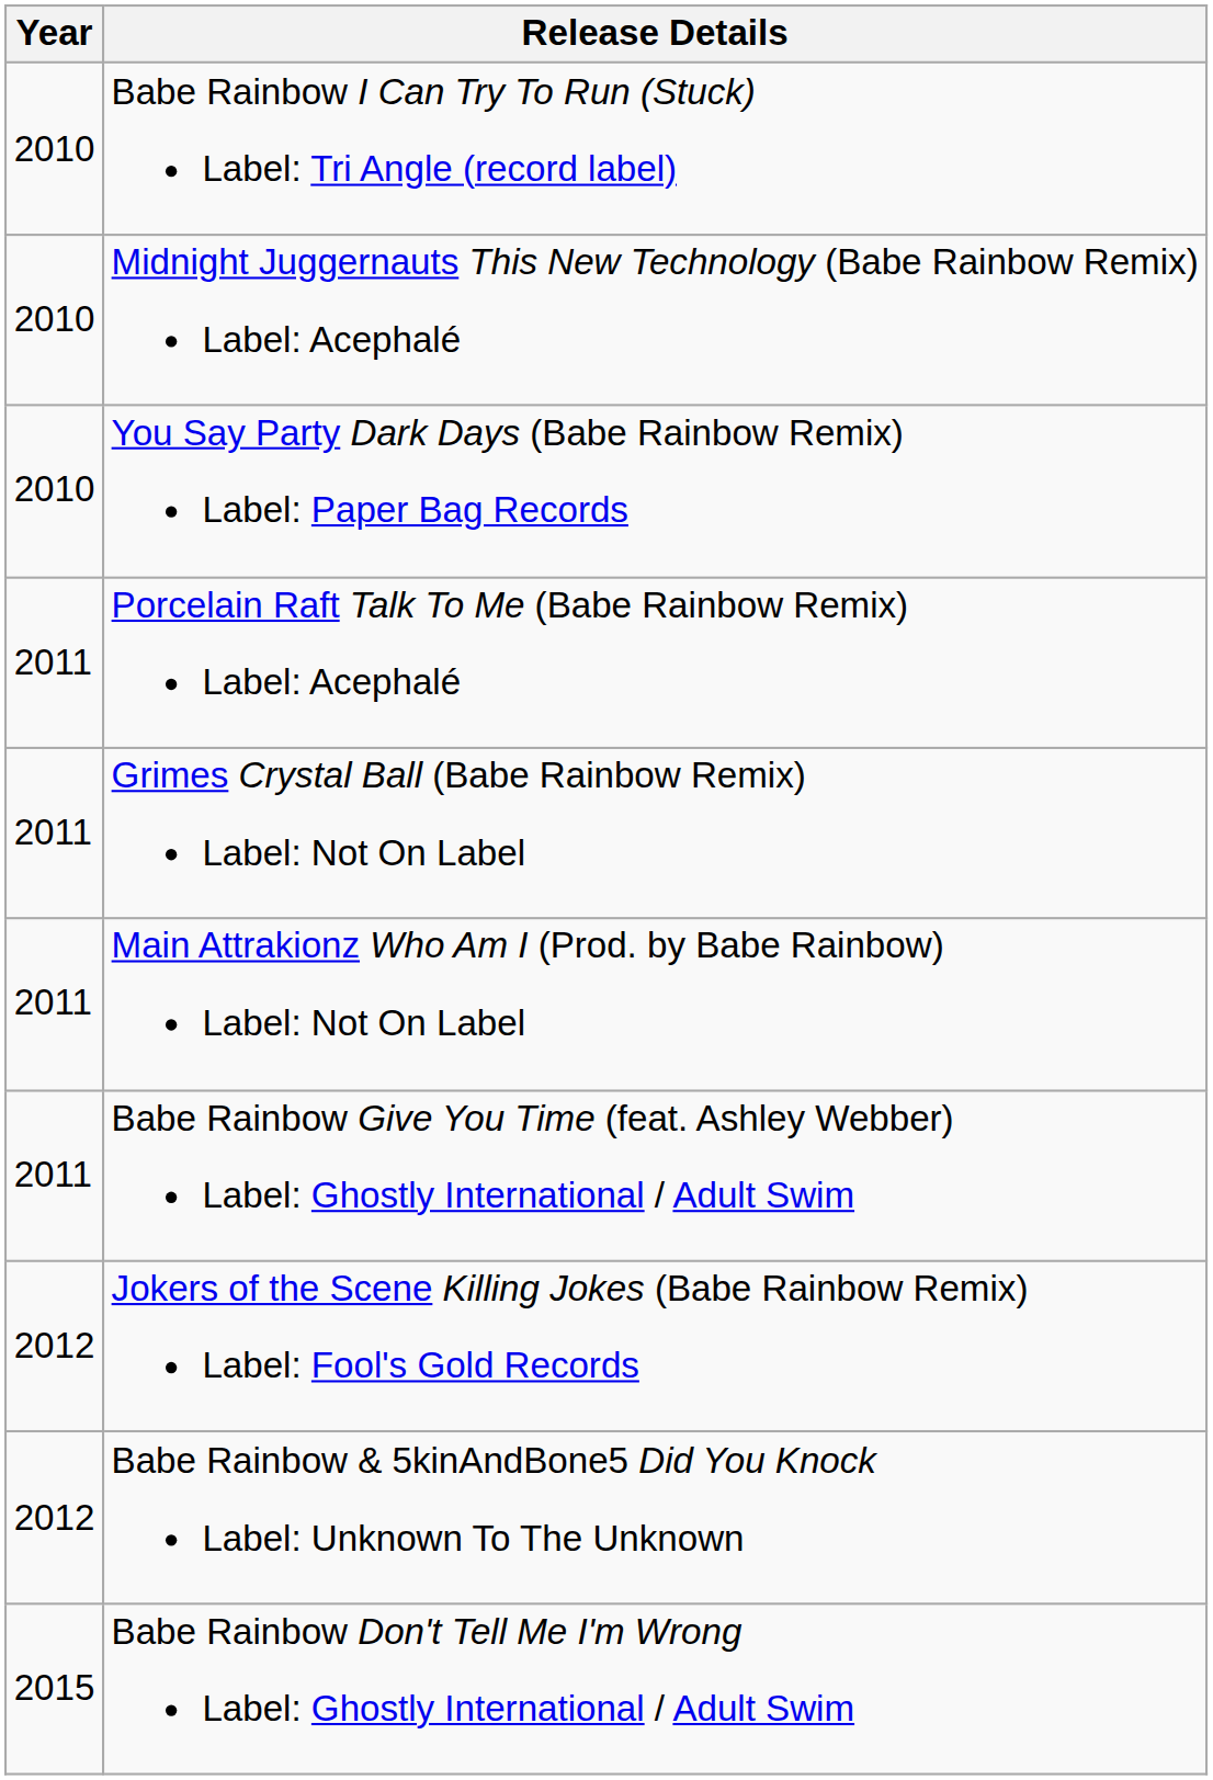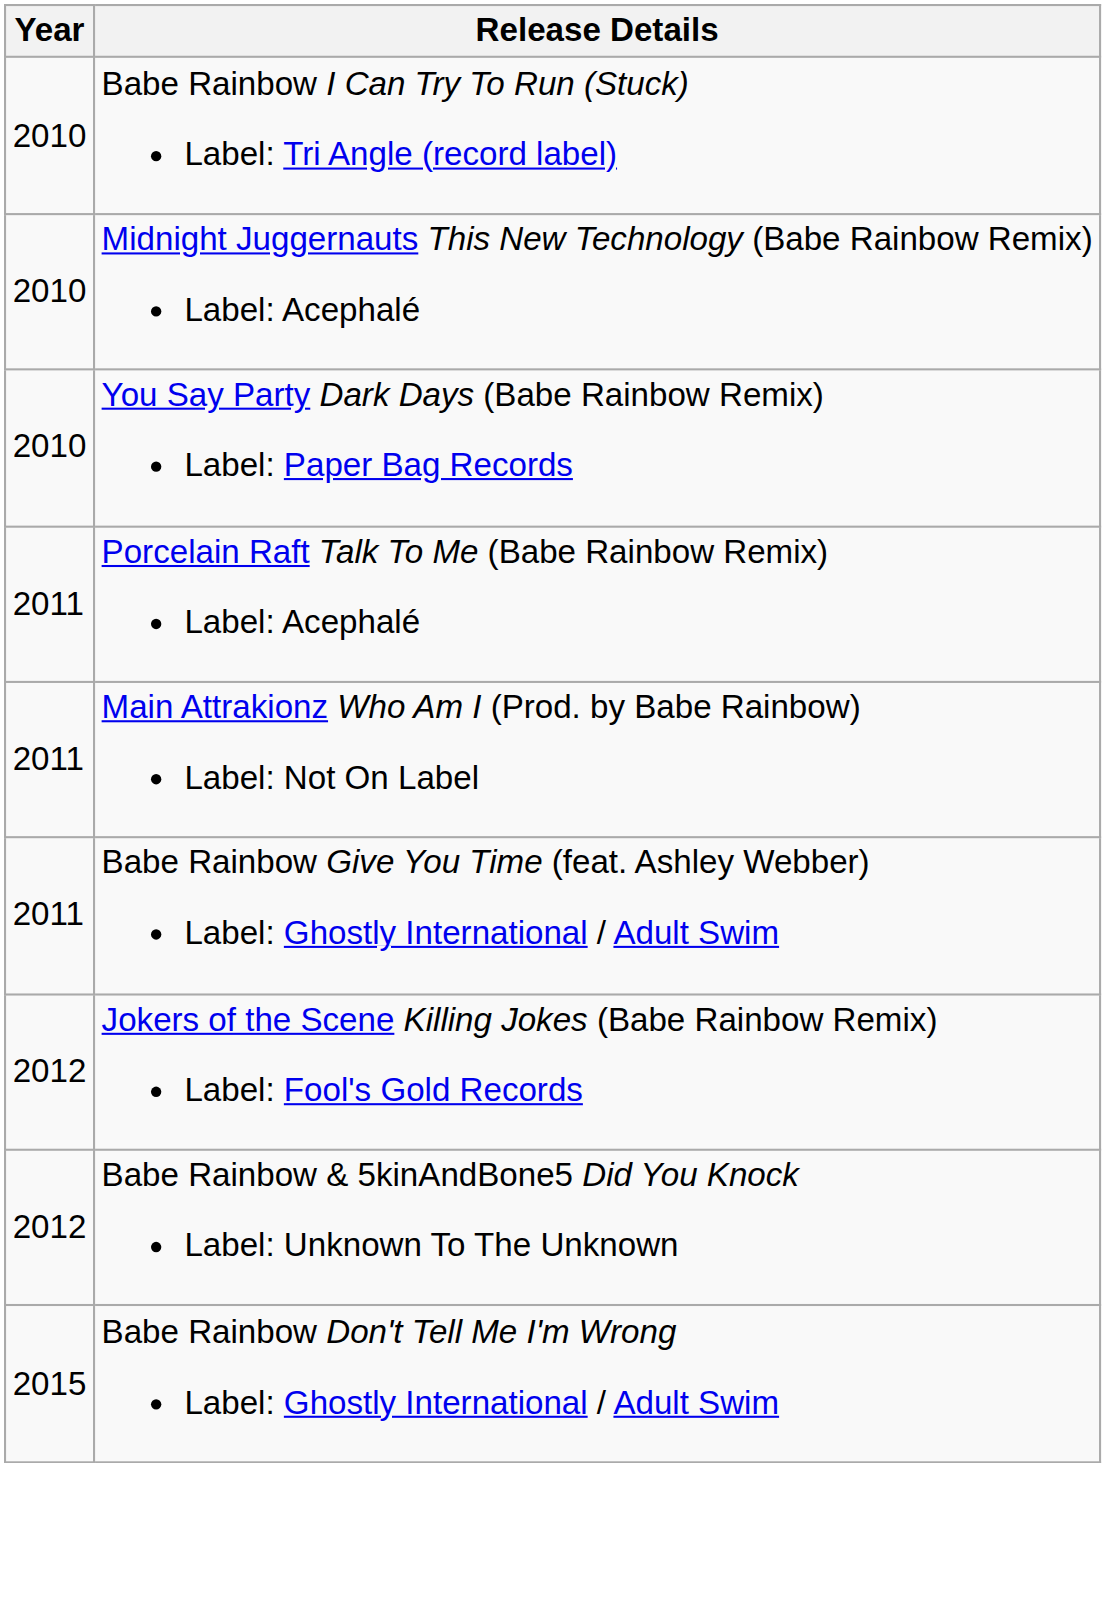- row: 2011 | Grimes Crystal Ball (Babe Rainbow Remix) Label: Not On Label
